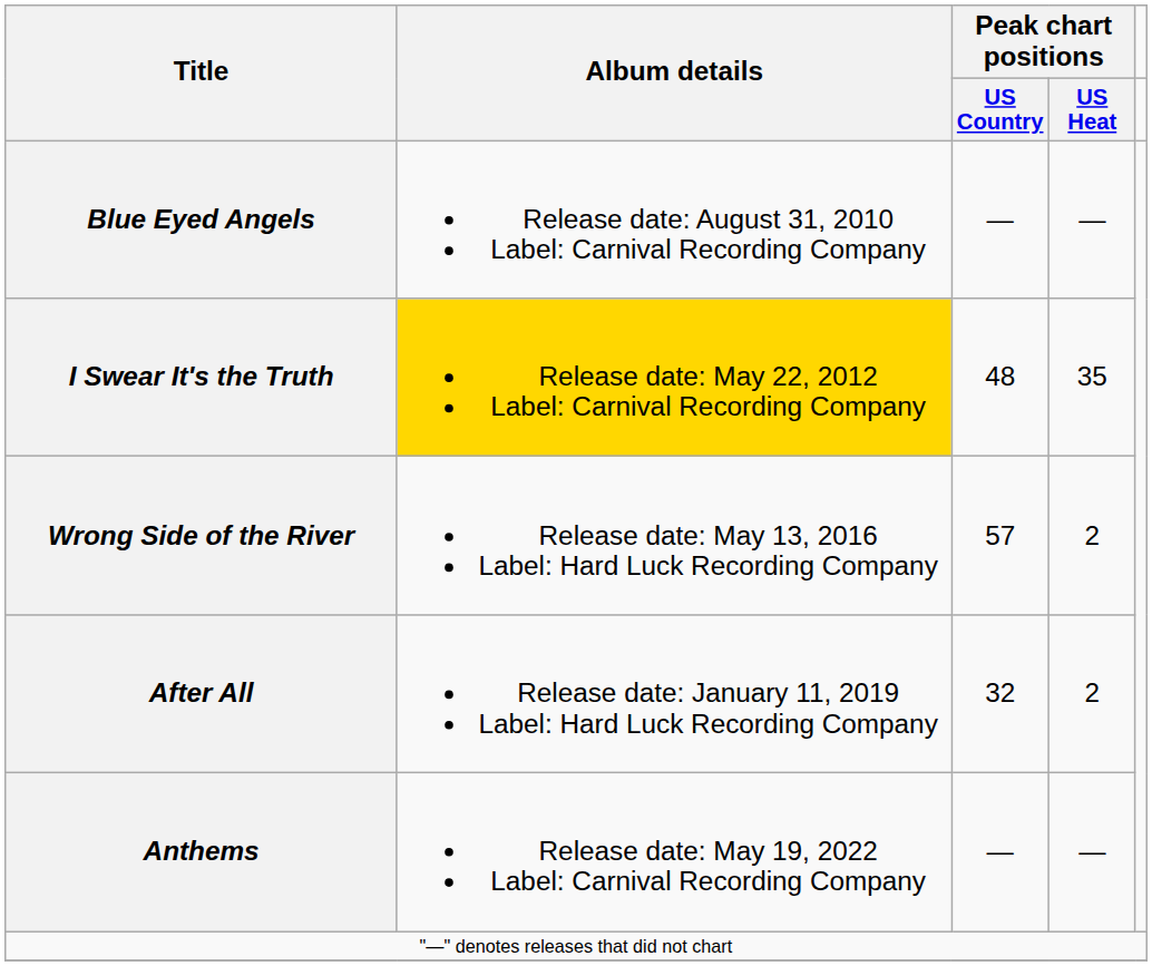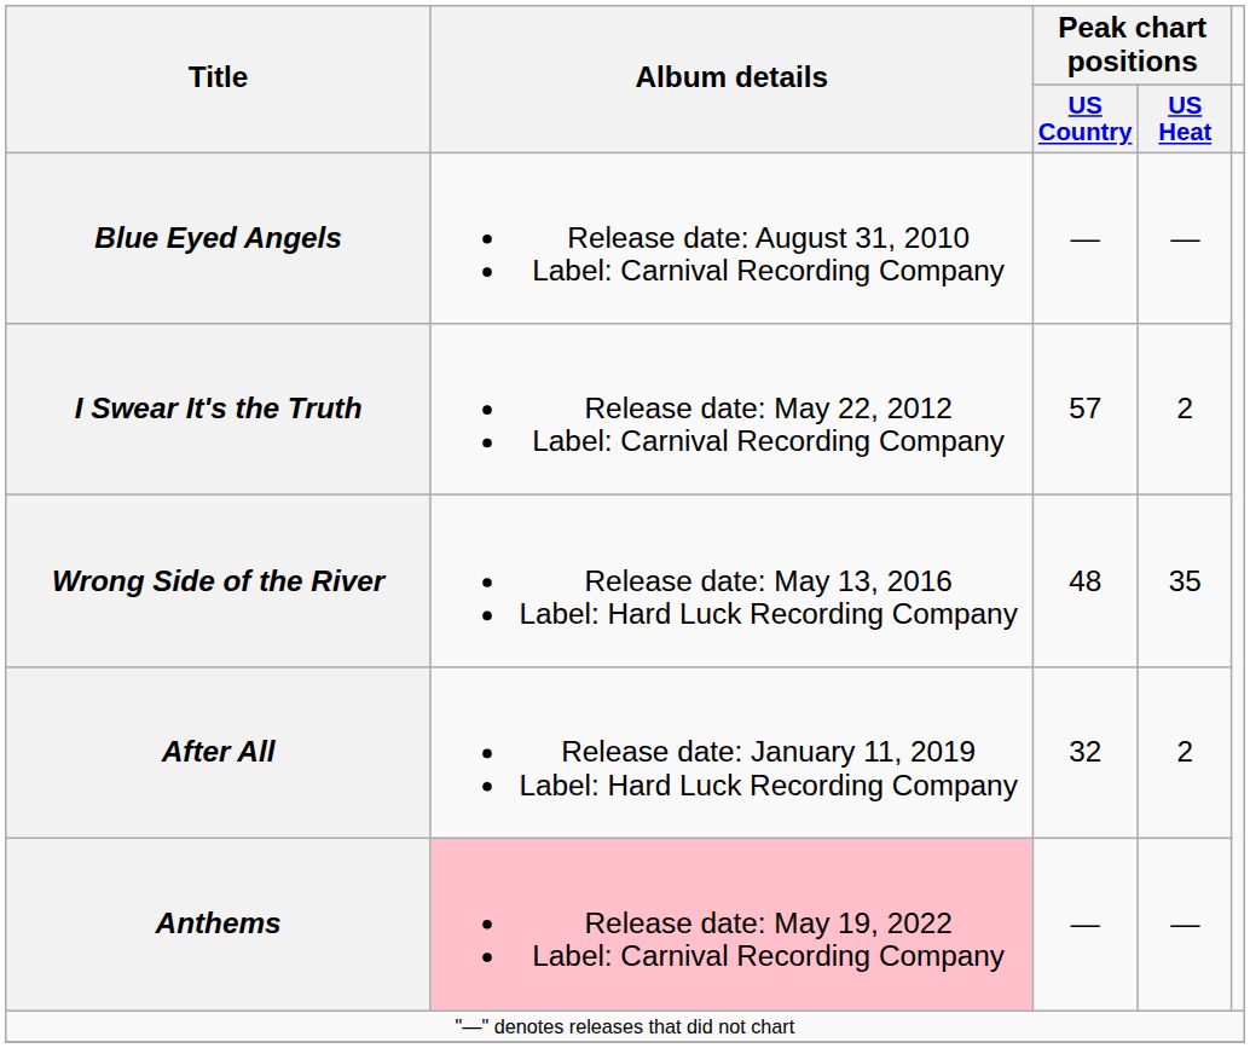I Swear It's the Truth | Album details: gold background -> no background
I Swear It's the Truth | column 3: 48 -> 57
I Swear It's the Truth | column 4: 35 -> 2
Wrong Side of the River | column 3: 57 -> 48
Wrong Side of the River | column 4: 2 -> 35
Anthems | Album details: no background -> pink background
